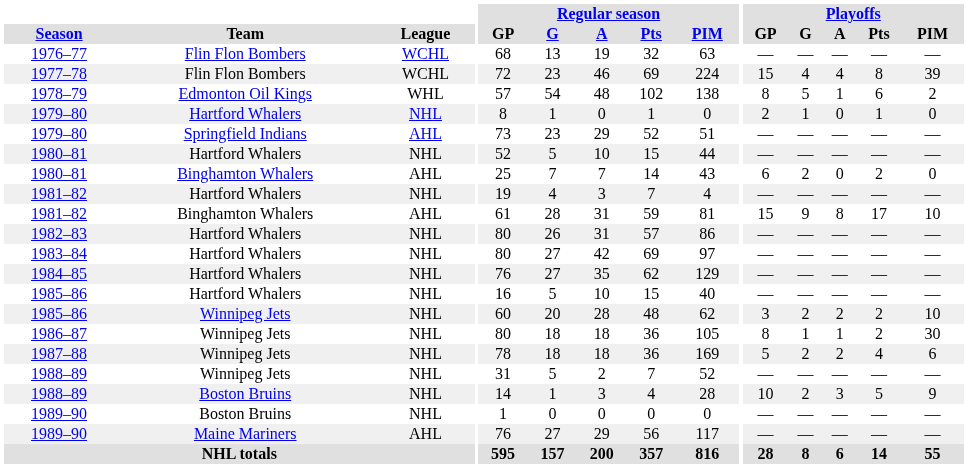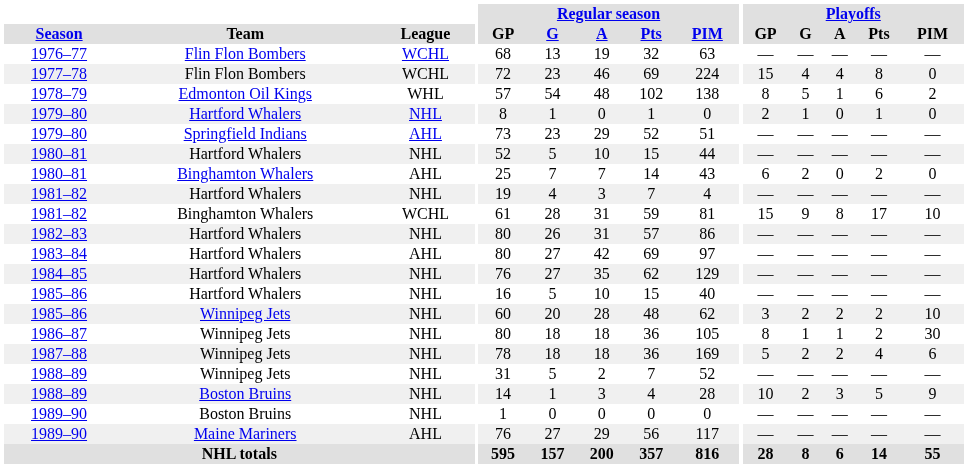1977–78 | Playoffs / PIM: 39 -> 0
1981–82 / Binghamton Whalers | League: AHL -> WCHL
1983–84 | League: NHL -> AHL
